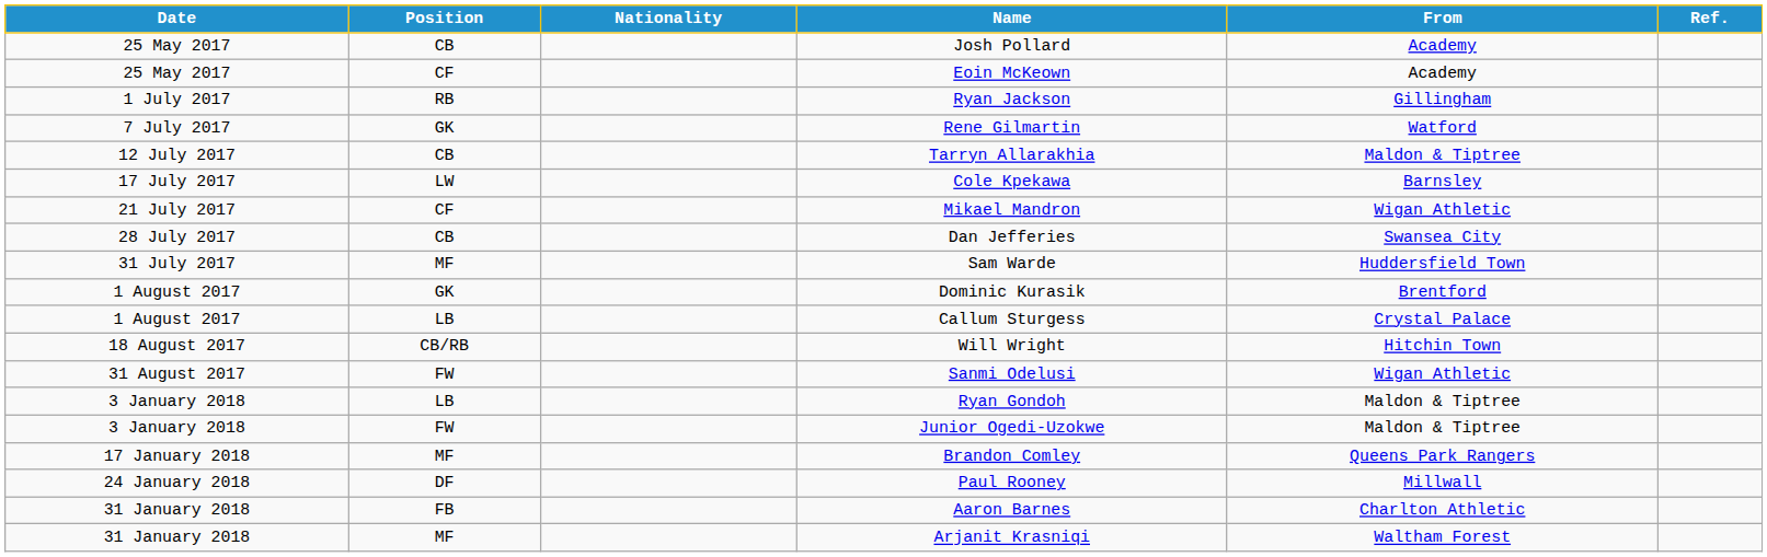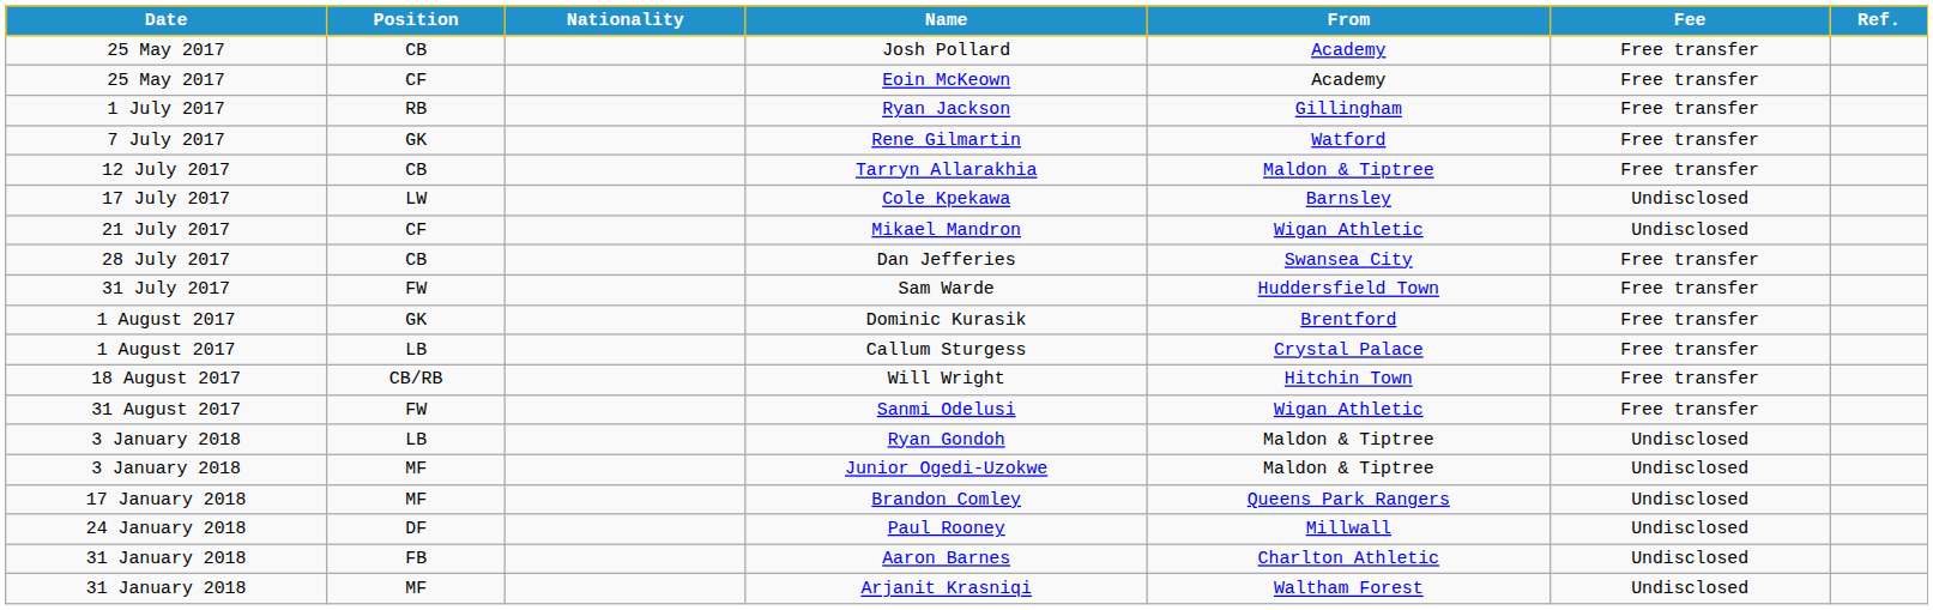+ column: Fee | Free transfer | Free transfer | Free transfer | Free transfer | Free transfer | Undisclosed | Undisclosed | Free transfer | Free transfer | Free transfer | Free transfer | Free transfer | Free transfer | Undisclosed | Undisclosed | Undisclosed | Undisclosed | Undisclosed | Undisclosed
Sam Warde | Position: MF -> FW
Junior Ogedi-Uzokwe | Position: FW -> MF
